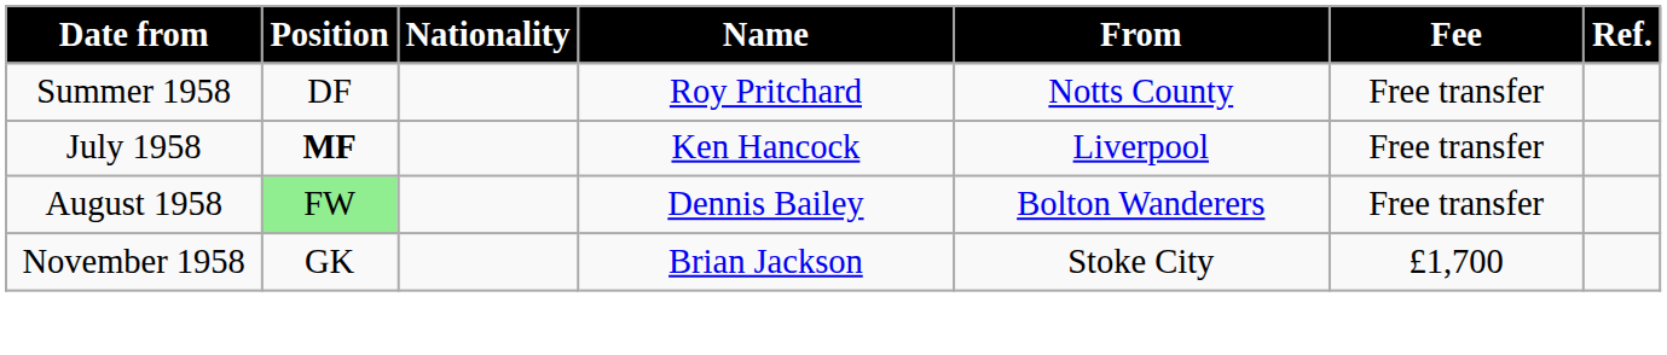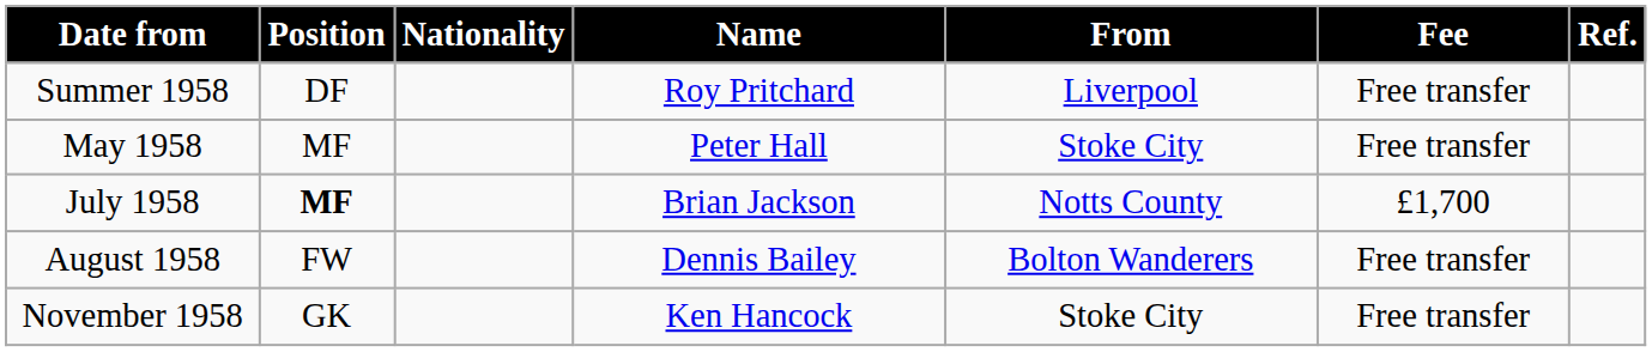Summer 1958 | From: Notts County -> Liverpool
+ row: May 1958 | MF | Peter Hall | Stoke City | Free transfer
July 1958 | Name: Ken Hancock -> Brian Jackson
July 1958 | From: Liverpool -> Notts County
July 1958 | Fee: Free transfer -> £1,700
August 1958 | Position: lightgreen background -> no background
November 1958 | Name: Brian Jackson -> Ken Hancock
November 1958 | Fee: £1,700 -> Free transfer
